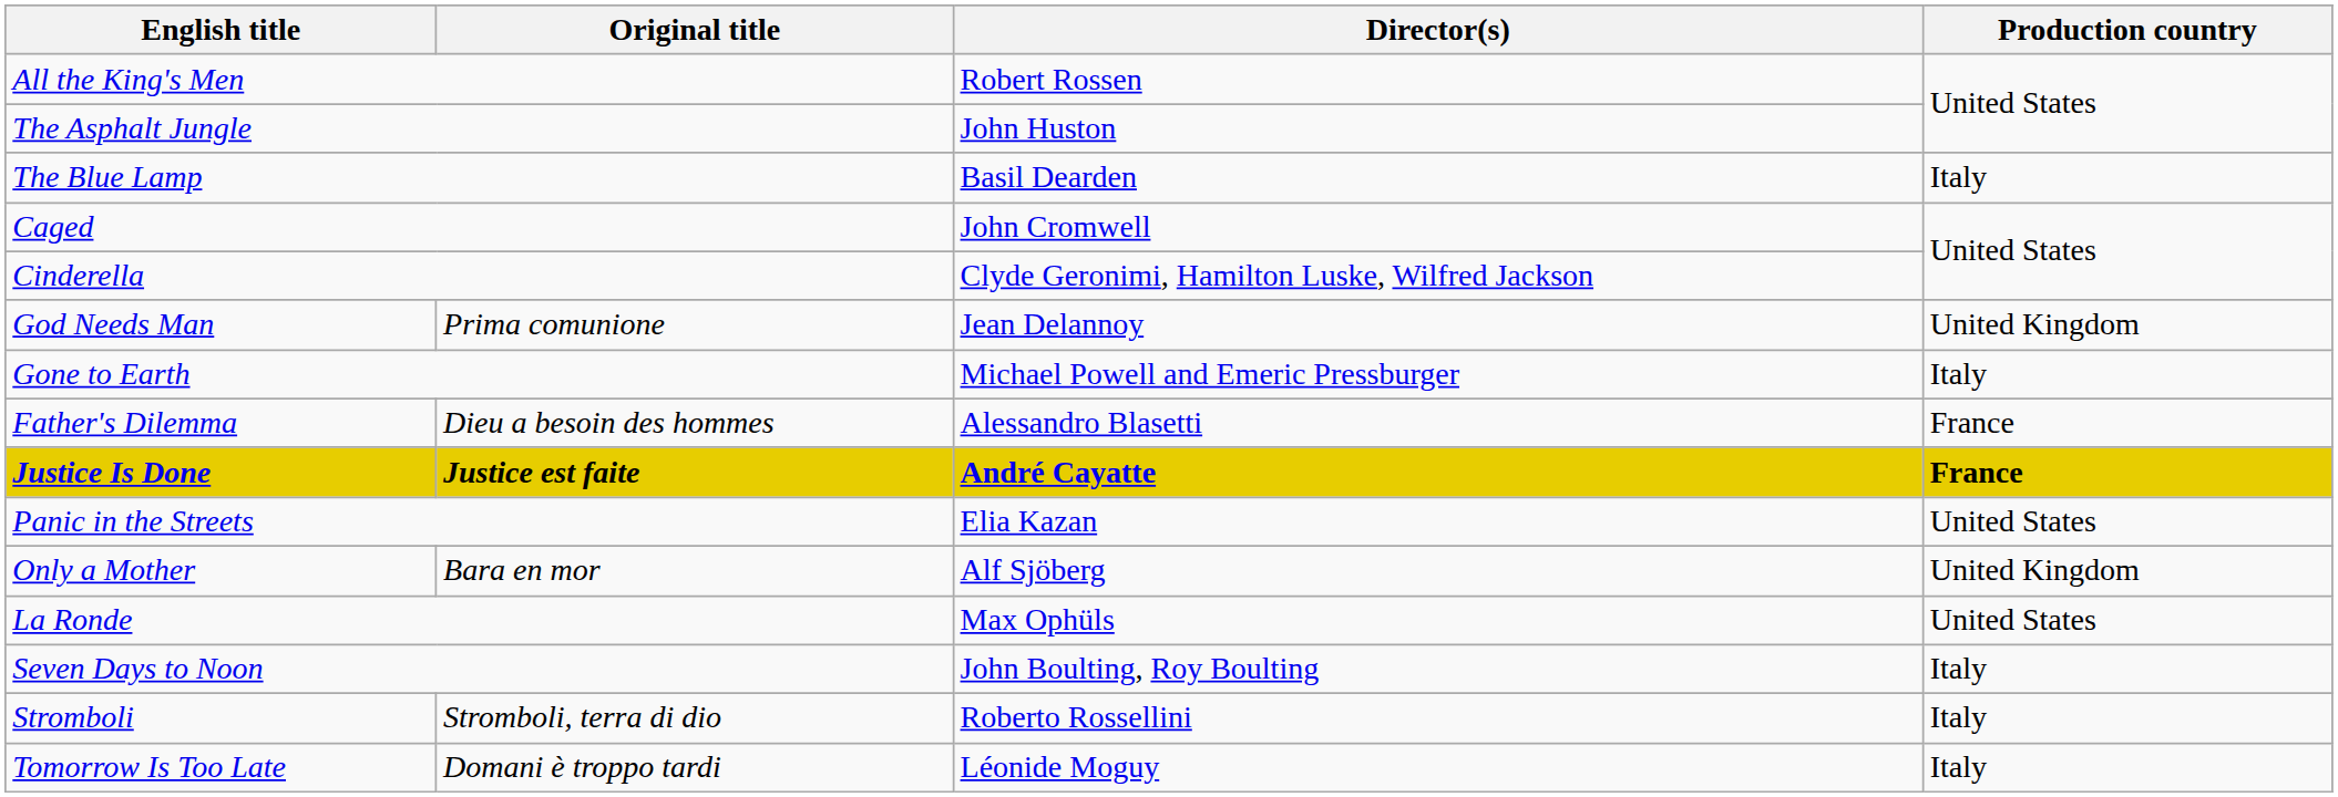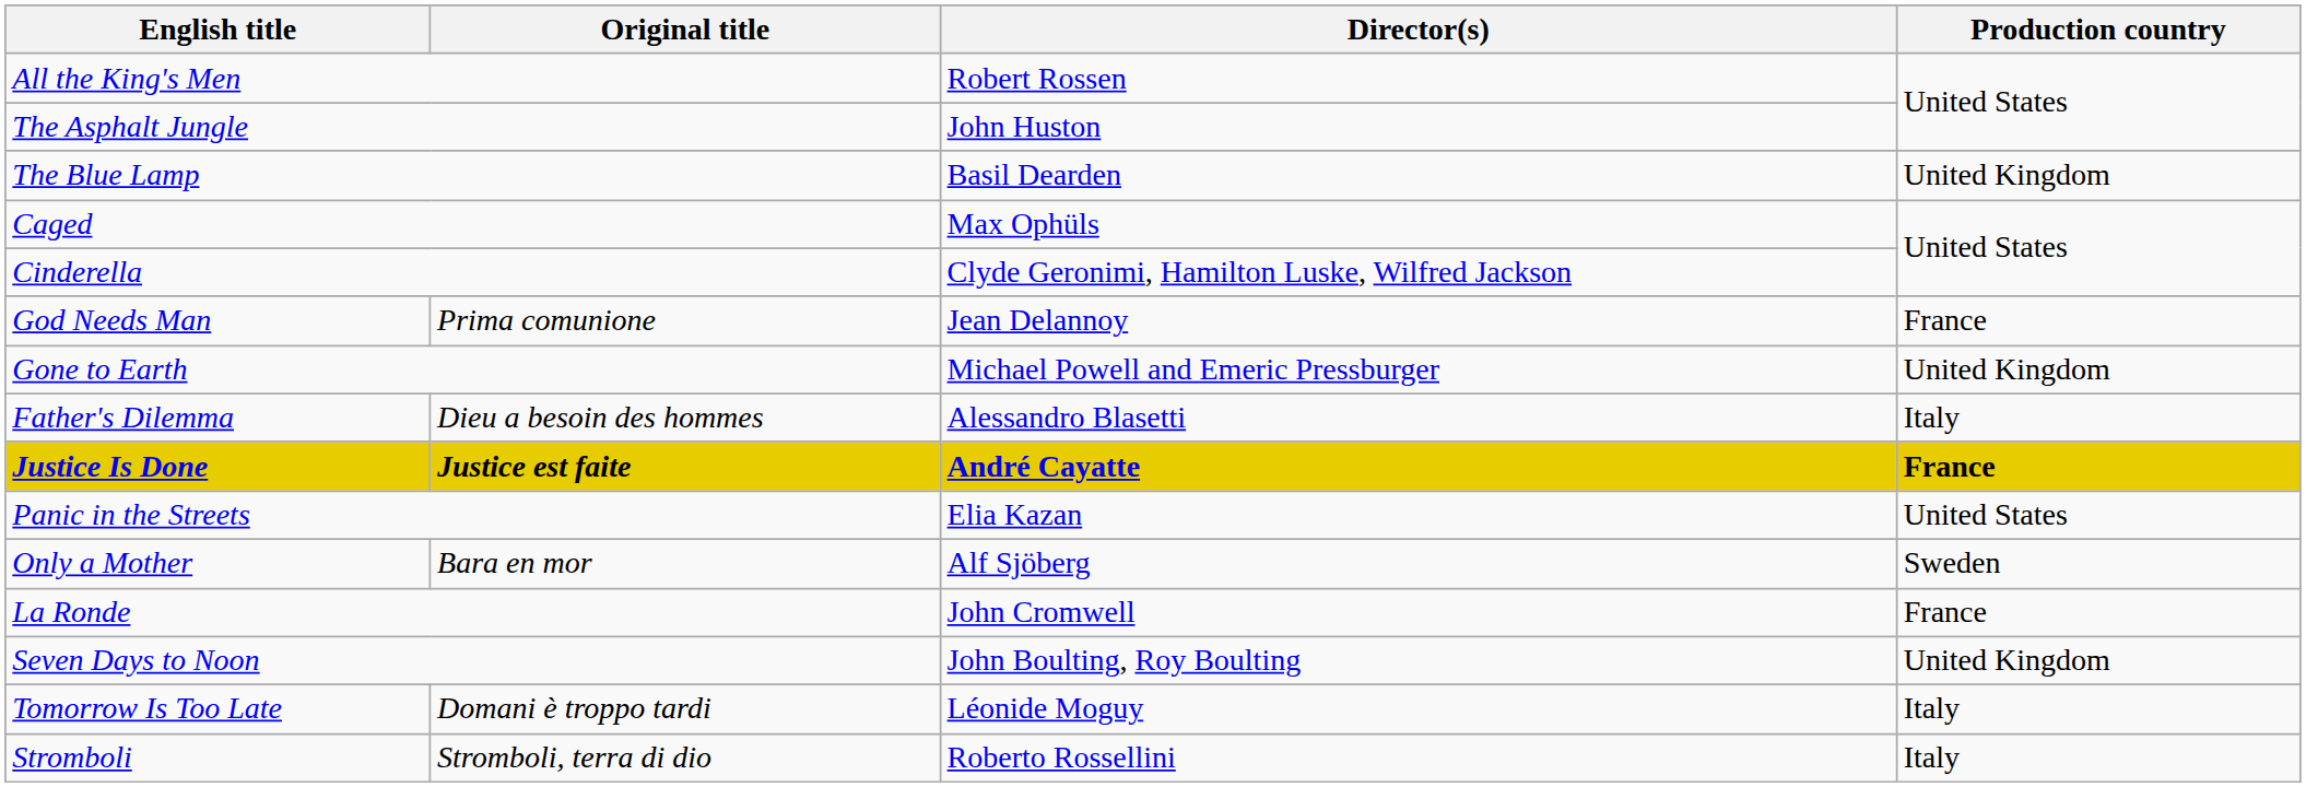The Blue Lamp | Production country: Italy -> United Kingdom
Caged | Director(s): John Cromwell -> Max Ophüls
God Needs Man | Production country: United Kingdom -> France
Gone to Earth | Production country: Italy -> United Kingdom
Father's Dilemma | Production country: France -> Italy
Only a Mother | Production country: United Kingdom -> Sweden
La Ronde | Director(s): Max Ophüls -> John Cromwell
La Ronde | Production country: United States -> France
Seven Days to Noon | Production country: Italy -> United Kingdom
rows swapped: Stromboli <-> Tomorrow Is Too Late
